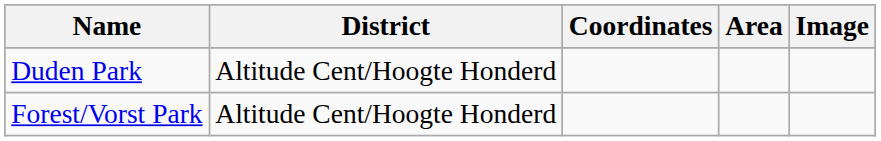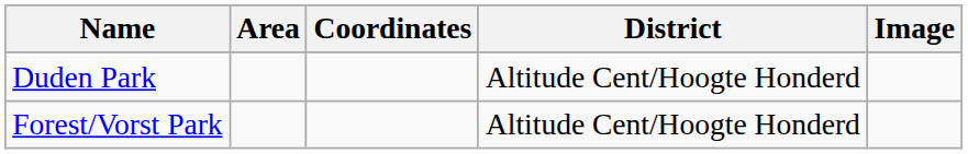columns swapped: District <-> Area
